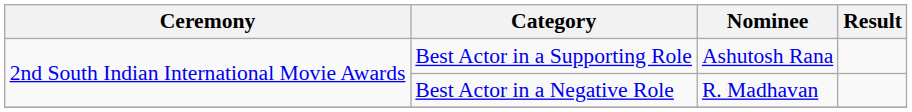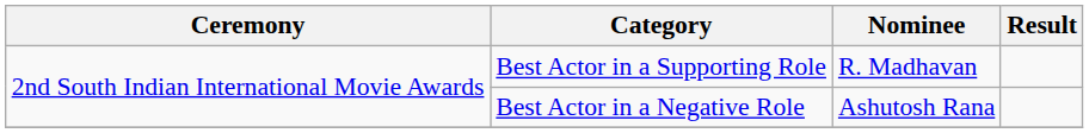Best Actor in a Supporting Role | Nominee: Ashutosh Rana -> R. Madhavan
Best Actor in a Negative Role | Nominee: R. Madhavan -> Ashutosh Rana
